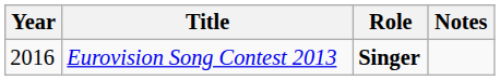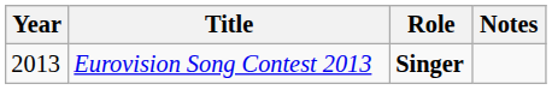Eurovision Song Contest 2013 | Year: 2016 -> 2013
